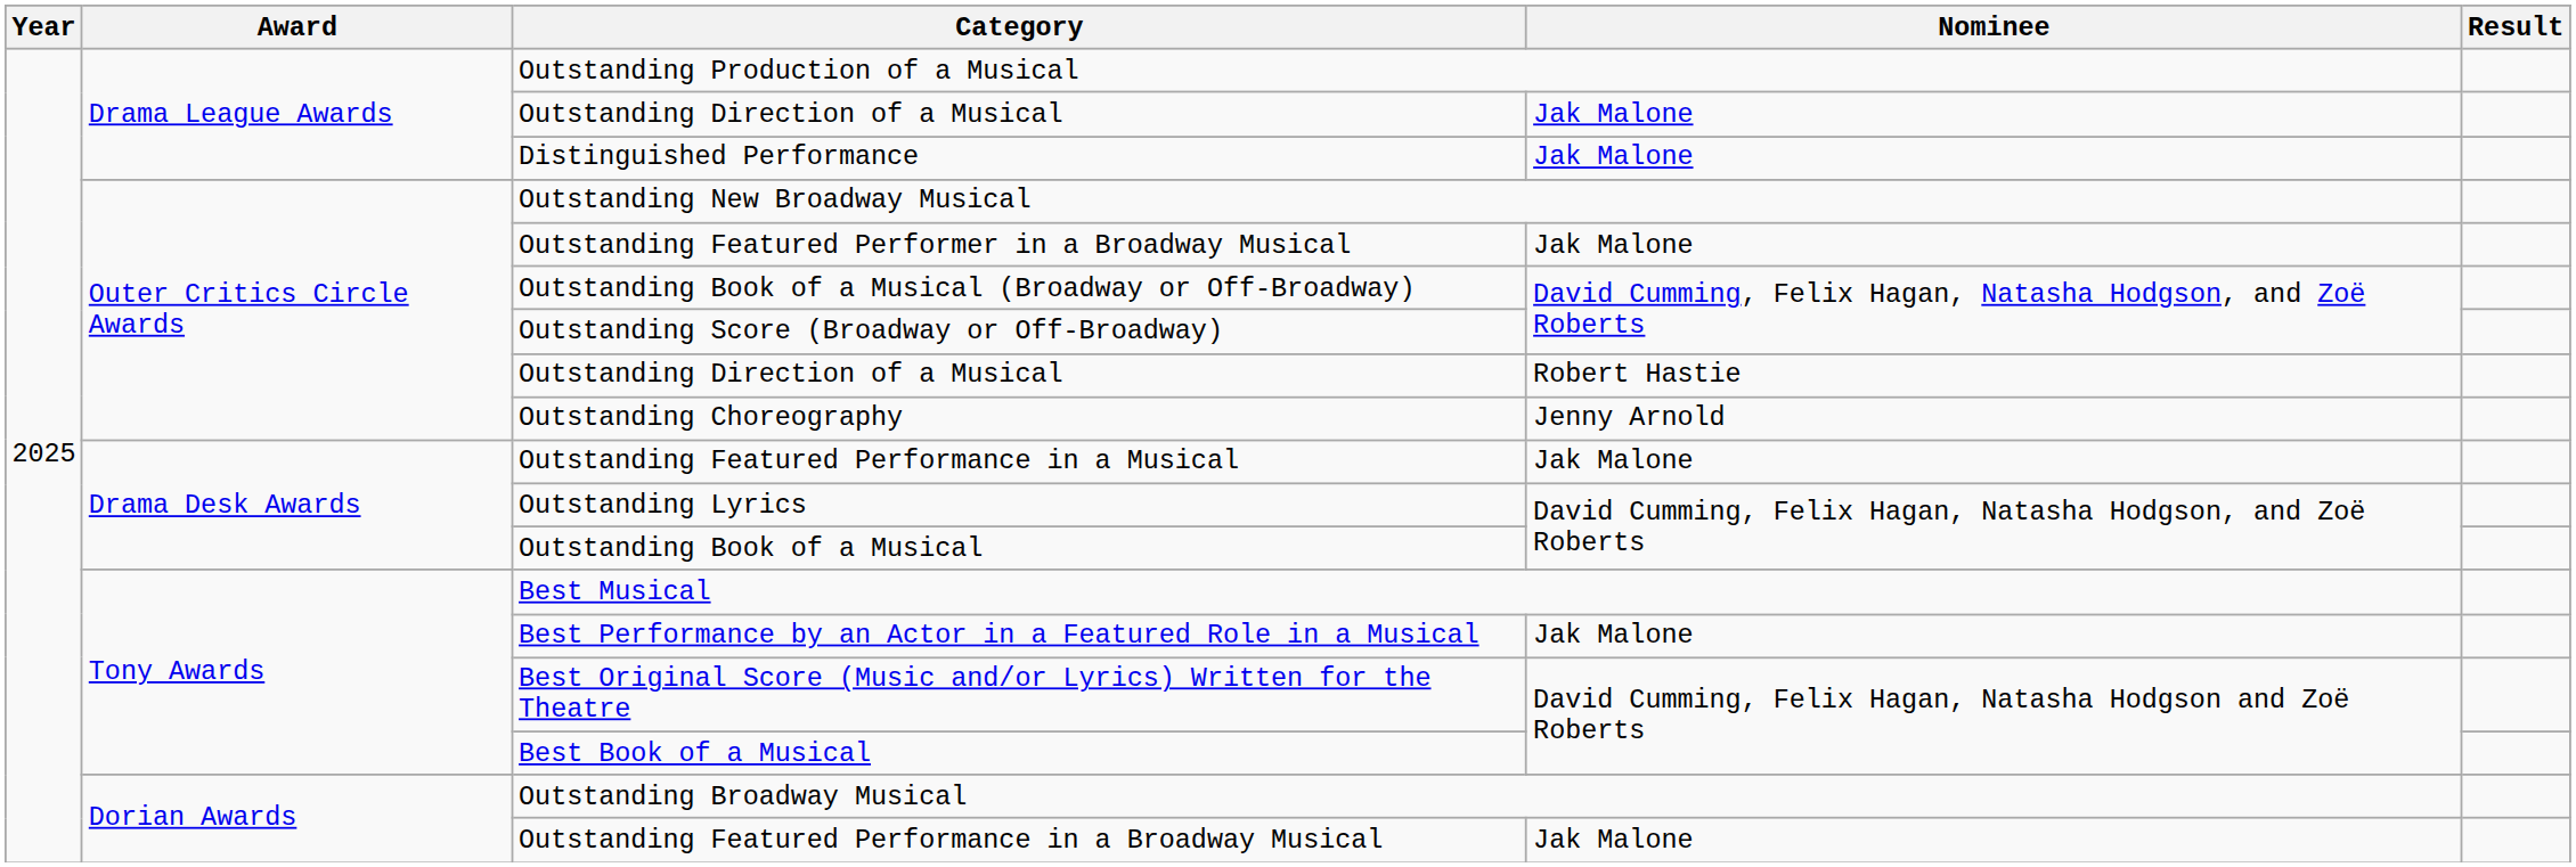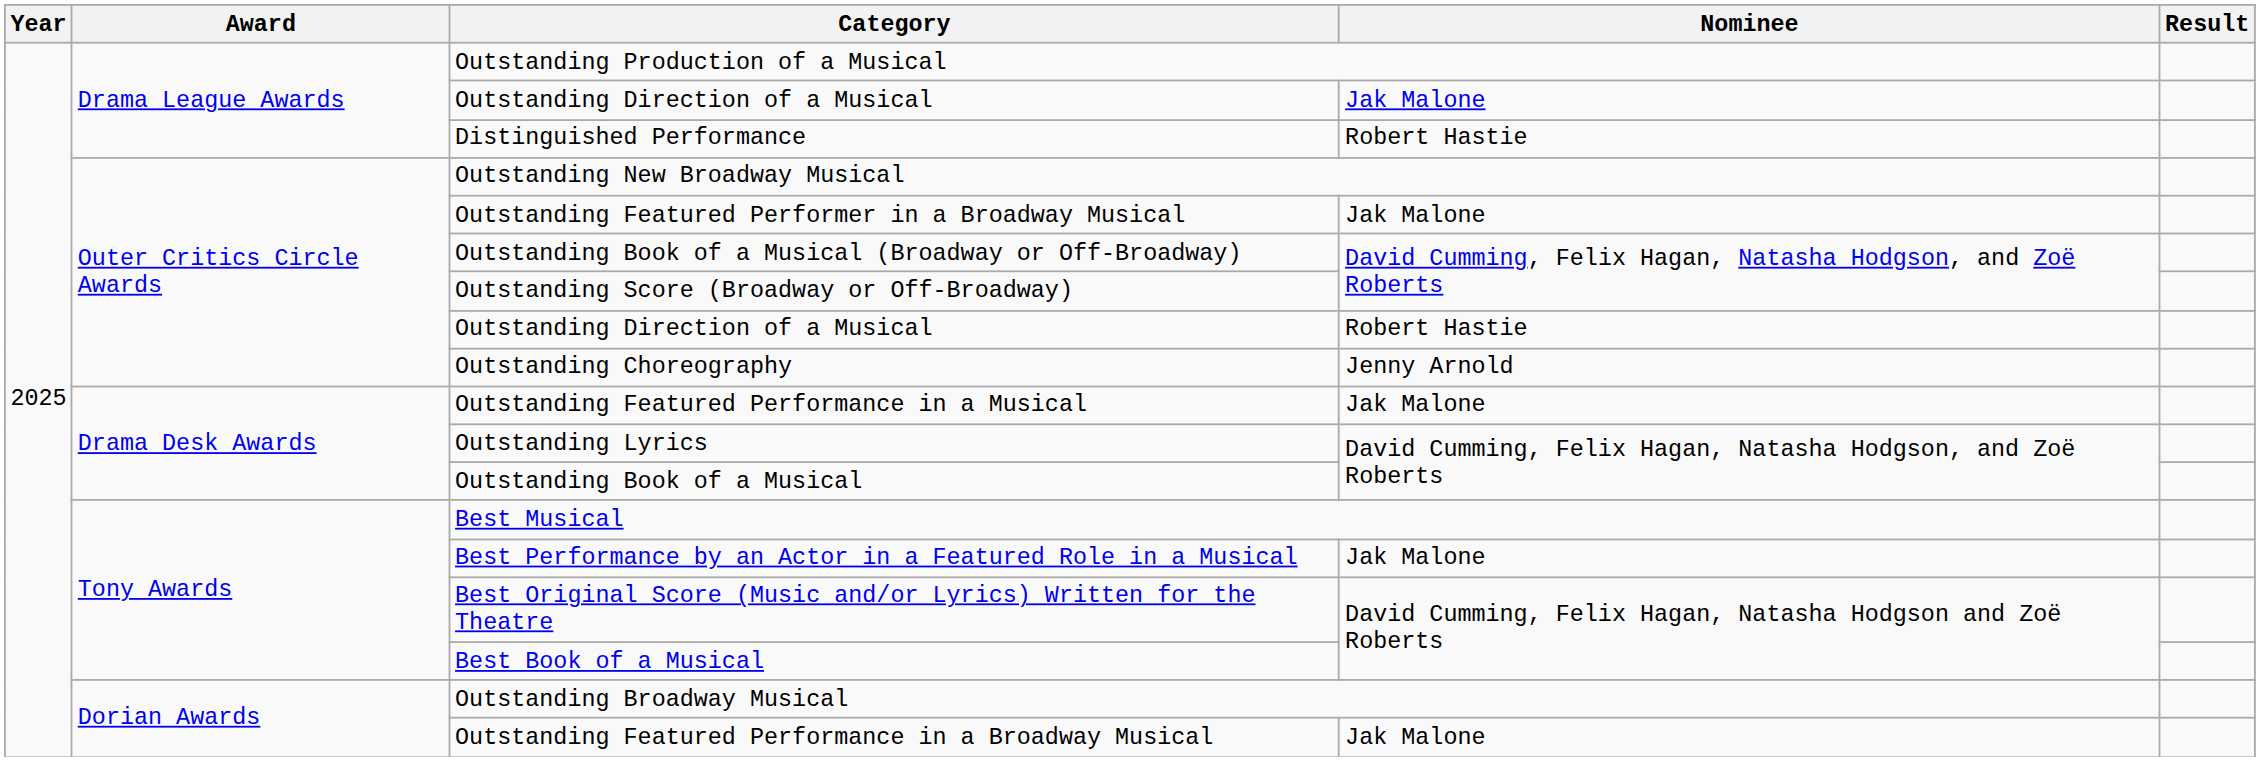Distinguished Performance | Nominee: Jak Malone -> Robert Hastie
